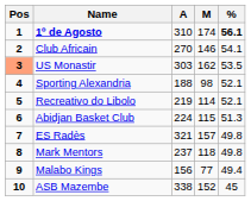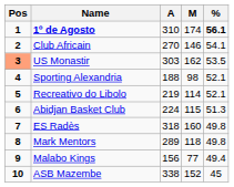ES Radès | A: 321 -> 318
ES Radès | M: 157 -> 160
Mark Mentors | A: 237 -> 289
